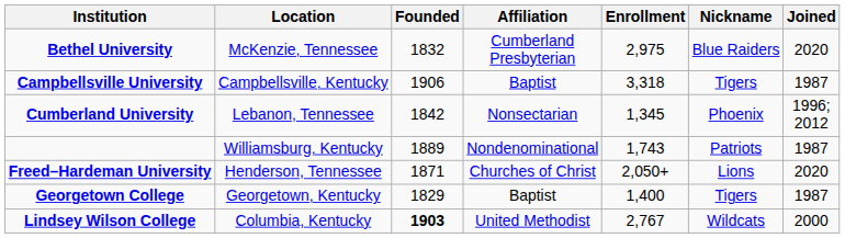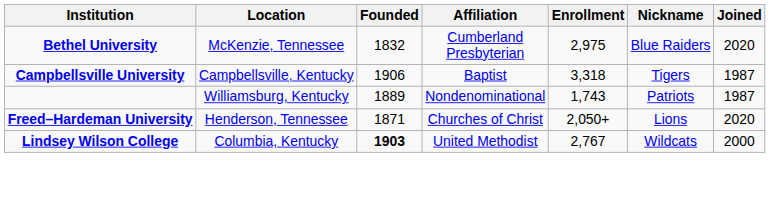- row: Cumberland University | Lebanon, Tennessee | 1842 | Nonsectarian | 1,345 | Phoenix | 1996; 2012
- row: Georgetown College | Georgetown, Kentucky | 1829 | Baptist | 1,400 | Tigers | 1987
